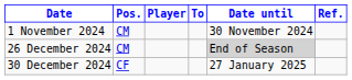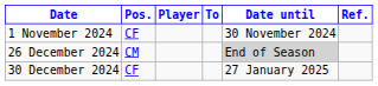1 November 2024 | Pos.: CM -> CF
